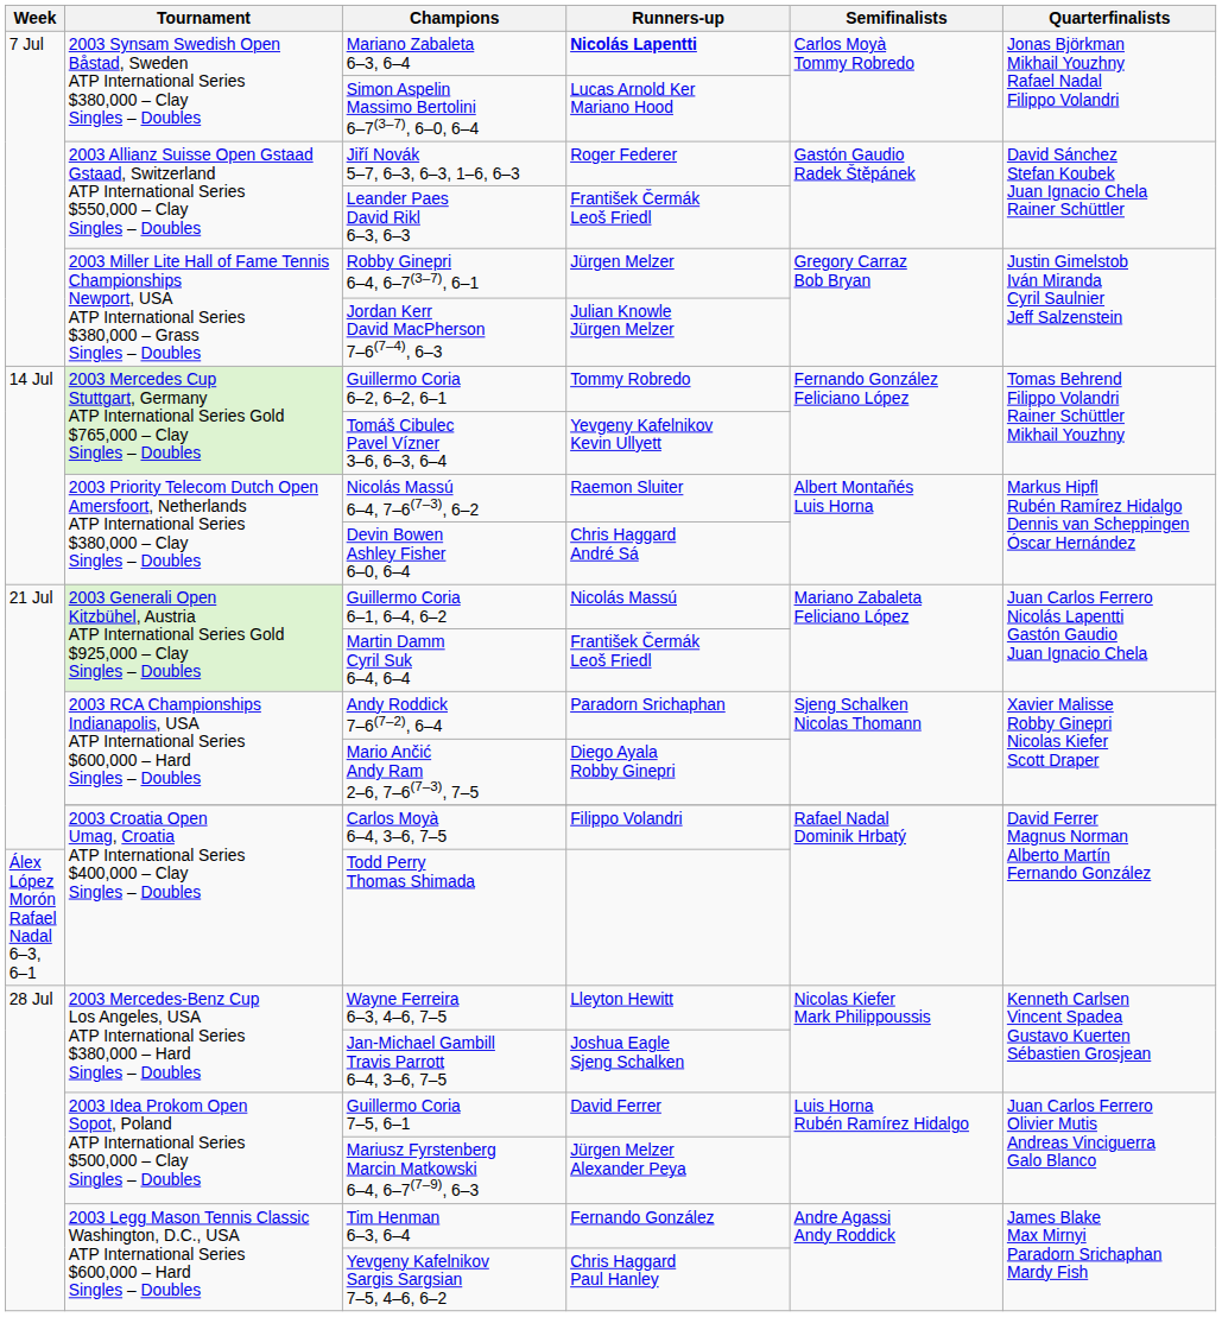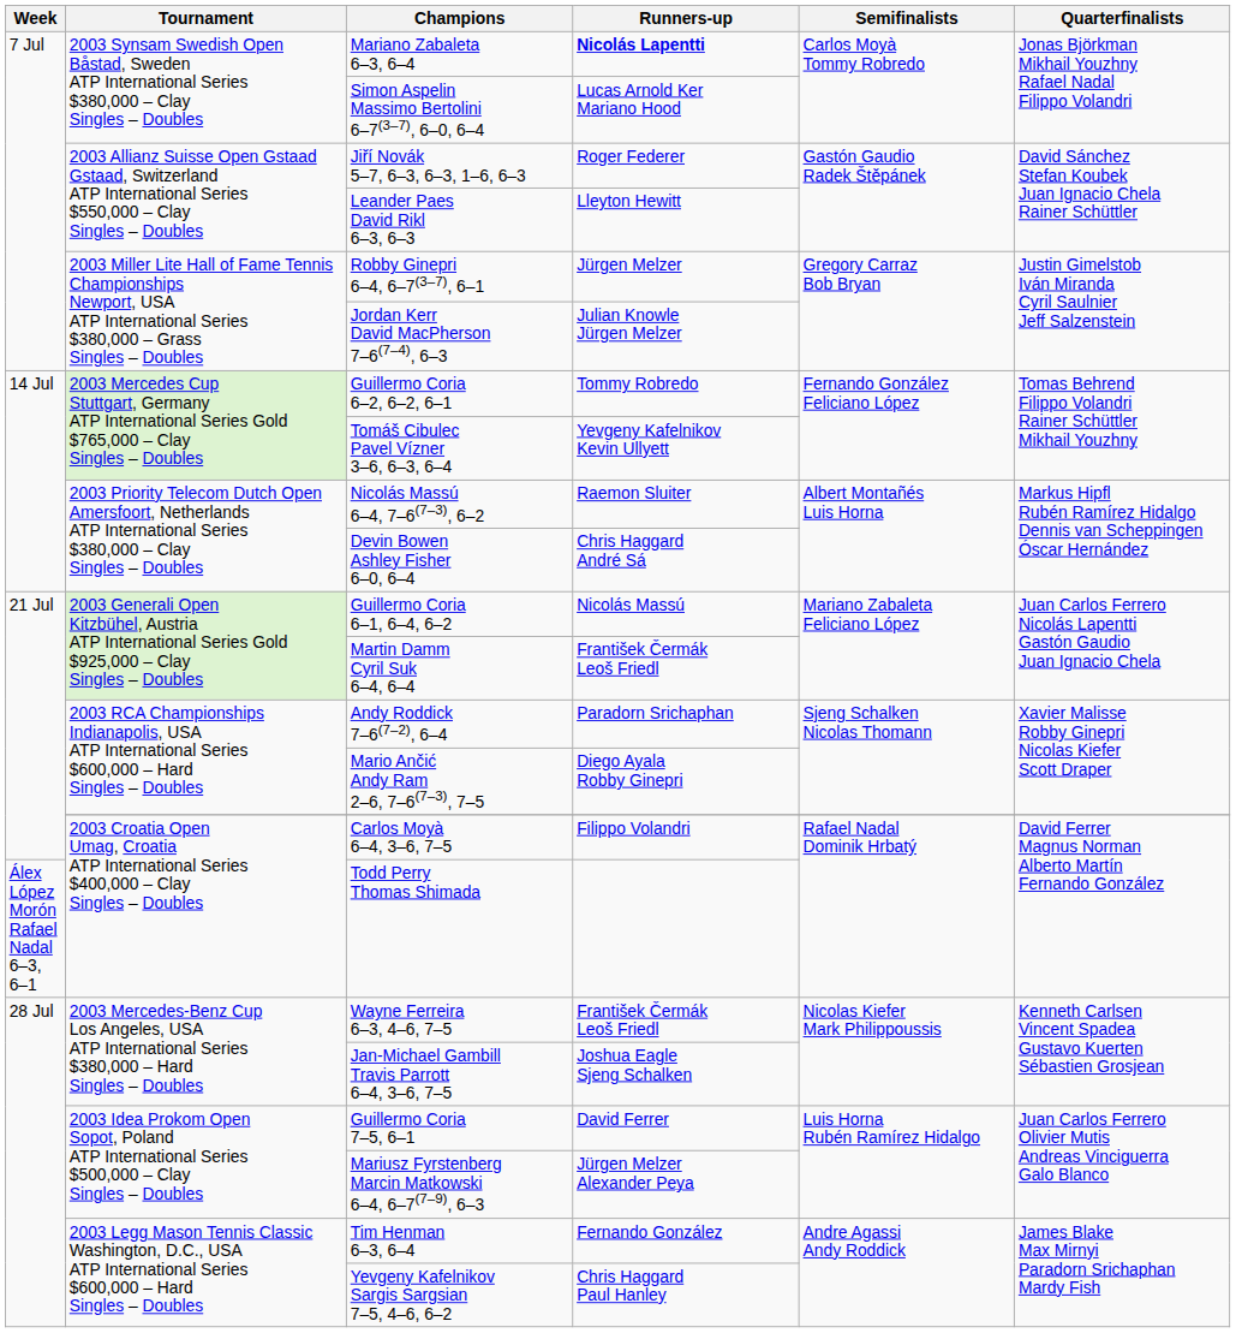Leander Paes David Rikl 6–3, 6–3 | Runners-up: František Čermák Leoš Friedl -> Lleyton Hewitt
Wayne Ferreira 6–3, 4–6, 7–5 | Runners-up: Lleyton Hewitt -> František Čermák Leoš Friedl
